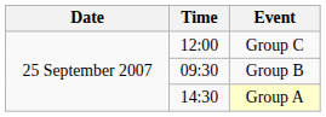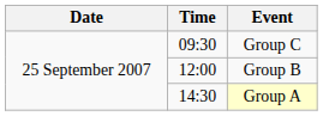Group C | Time: 12:00 -> 09:30
Group B | Time: 09:30 -> 12:00
